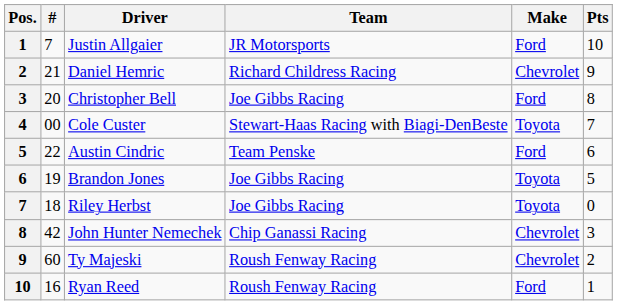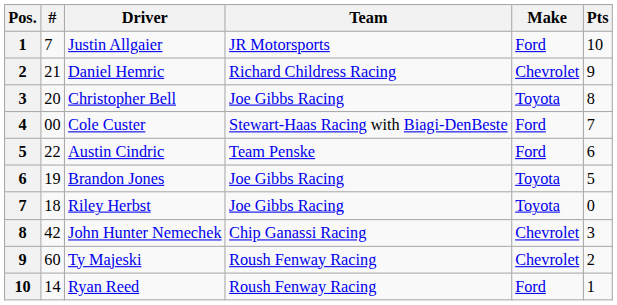Christopher Bell | Make: Ford -> Toyota
Cole Custer | Make: Toyota -> Ford
Ryan Reed | #: 16 -> 14
